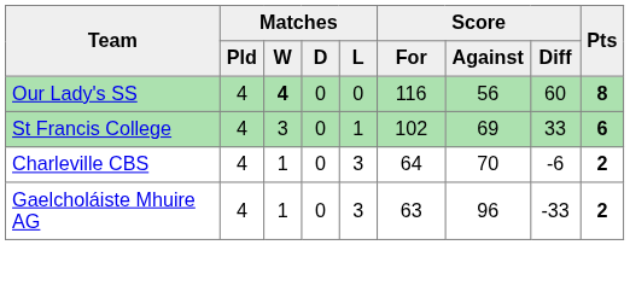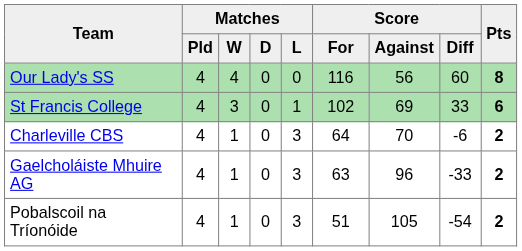Our Lady's SS | Matches / W: bold -> normal
+ row: Pobalscoil na Tríonóide | 4 | 1 | 0 | 3 | 51 | 105 | -54 | 2
